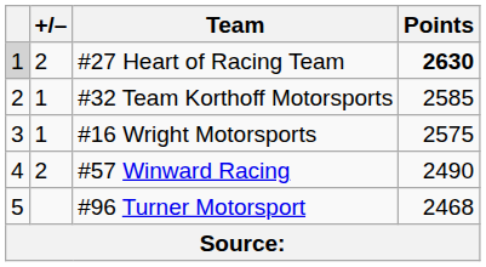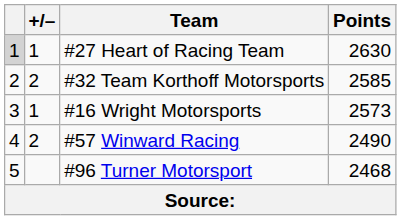#27 Heart of Racing Team | +/–: 2 -> 1
#27 Heart of Racing Team | Points: bold -> normal
#32 Team Korthoff Motorsports | +/–: 1 -> 2
#16 Wright Motorsports | Points: 2575 -> 2573
